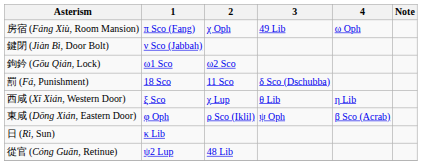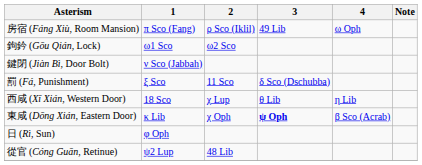房宿 (Fáng Xiù, Room Mansion) | 2: χ Oph -> ρ Sco (Iklil)
rows swapped: 鉤鈐 (Gōu Qián, Lock) <-> 鍵閉 (Jiàn Bì, Door Bolt)
罰 (Fá, Punishment) | 1: 18 Sco -> ξ Sco
西咸 (Xī Xián, Western Door) | 1: ξ Sco -> 18 Sco
東咸 (Dōng Xián, Eastern Door) | 1: φ Oph -> κ Lib
東咸 (Dōng Xián, Eastern Door) | 2: ρ Sco (Iklil) -> χ Oph
東咸 (Dōng Xián, Eastern Door) | 3: normal -> bold
日 (Rì, Sun) | 1: κ Lib -> φ Oph
